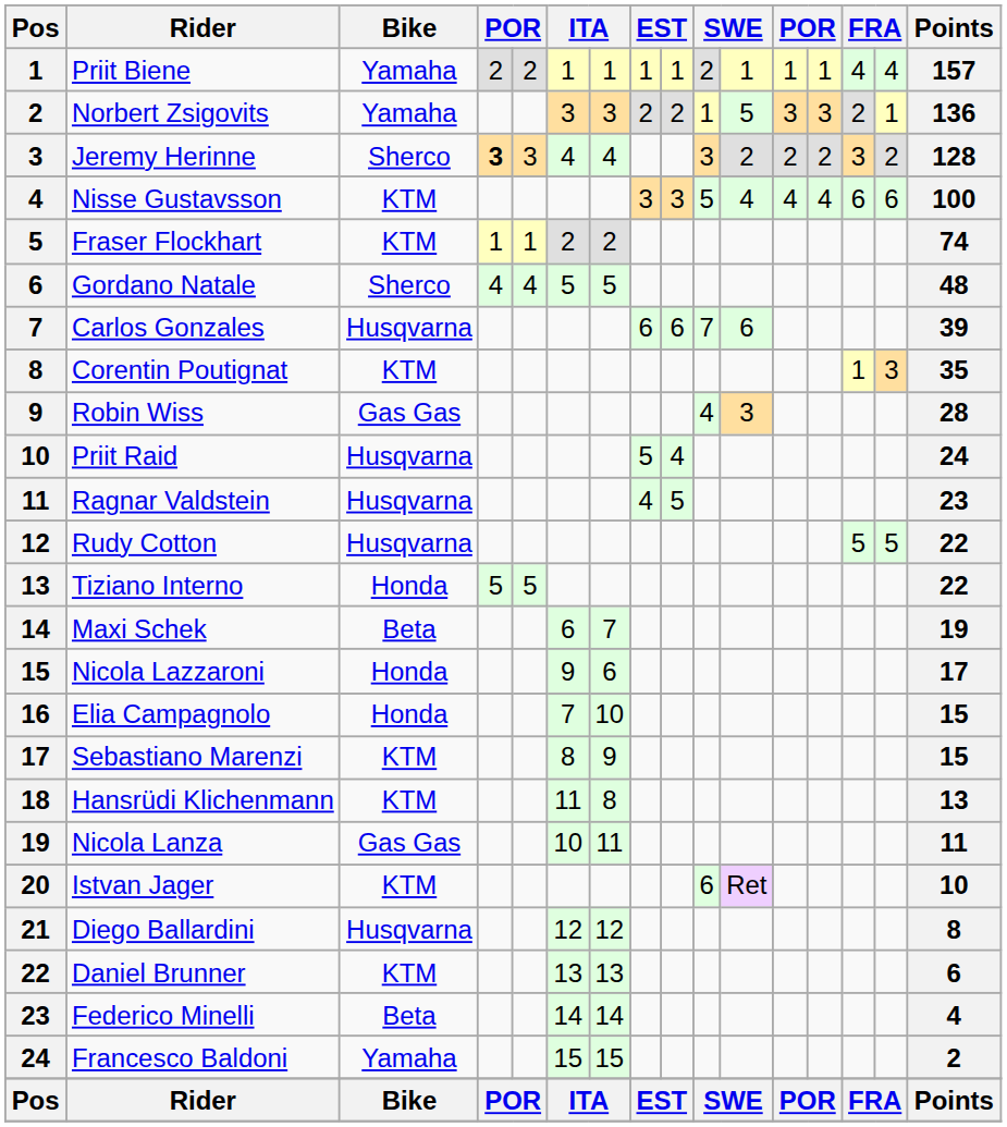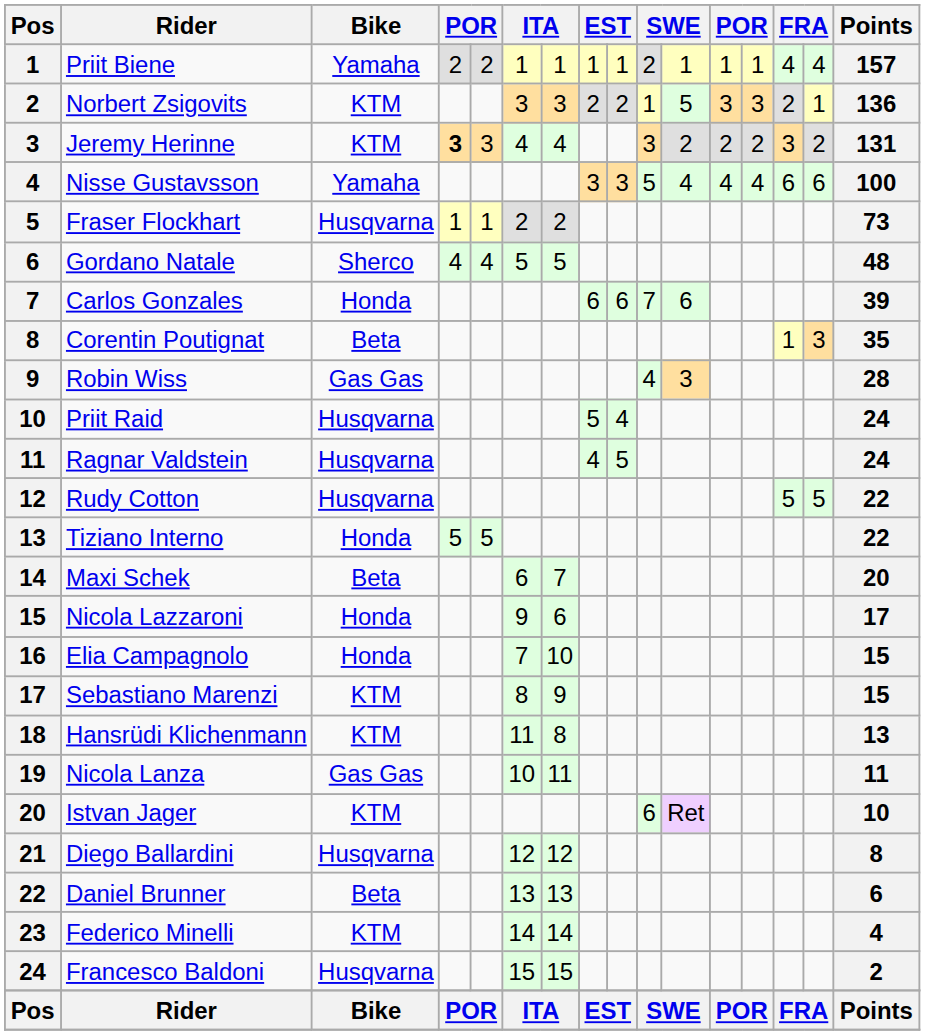Norbert Zsigovits | Bike: Yamaha -> KTM
Jeremy Herinne | Bike: Sherco -> KTM
Jeremy Herinne | Points: 128 -> 131
Nisse Gustavsson | Bike: KTM -> Yamaha
Fraser Flockhart | Bike: KTM -> Husqvarna
Fraser Flockhart | Points: 74 -> 73
Carlos Gonzales | Bike: Husqvarna -> Honda
Corentin Poutignat | Bike: KTM -> Beta
Ragnar Valdstein | Points: 23 -> 24
Maxi Schek | Points: 19 -> 20
Daniel Brunner | Bike: KTM -> Beta
Federico Minelli | Bike: Beta -> KTM
Francesco Baldoni | Bike: Yamaha -> Husqvarna
